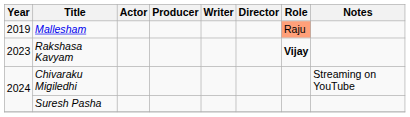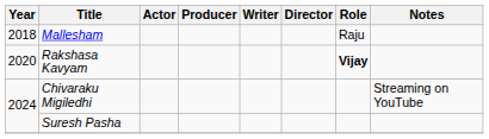Mallesham | Year: 2019 -> 2018
Mallesham | Role: lightsalmon background -> no background
Rakshasa Kavyam | Year: 2023 -> 2020
